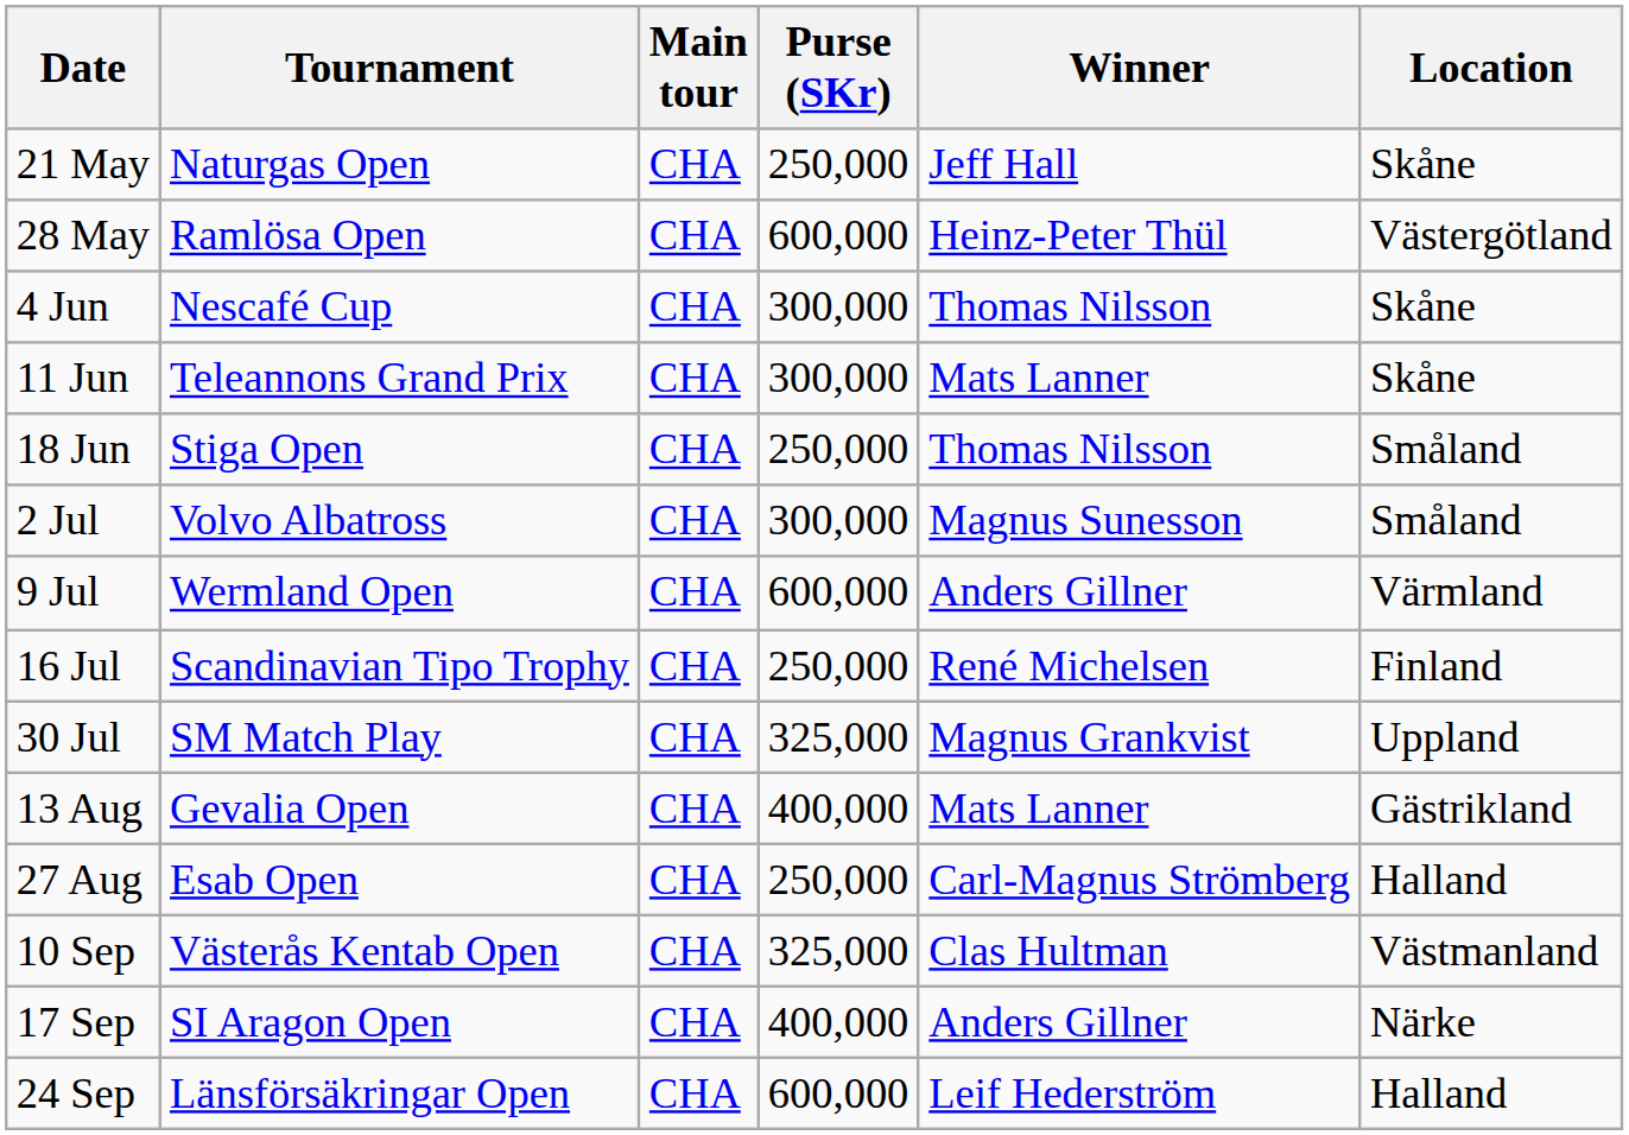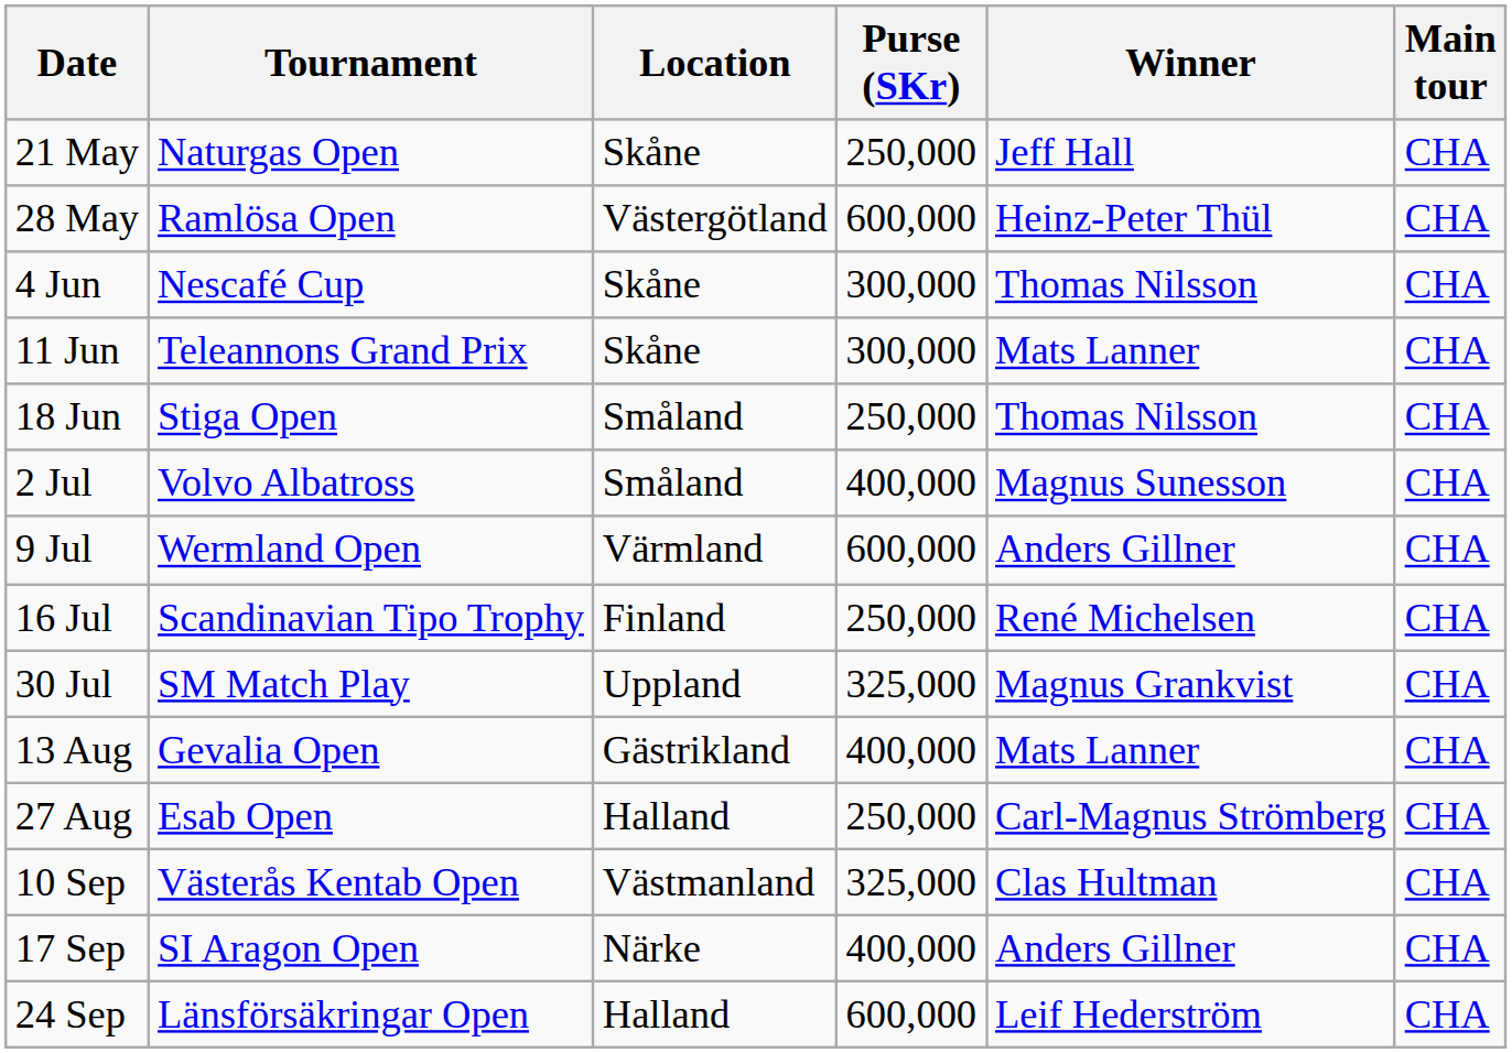columns swapped: Location <-> Main tour
2 Jul | Purse (SKr): 300,000 -> 400,000
